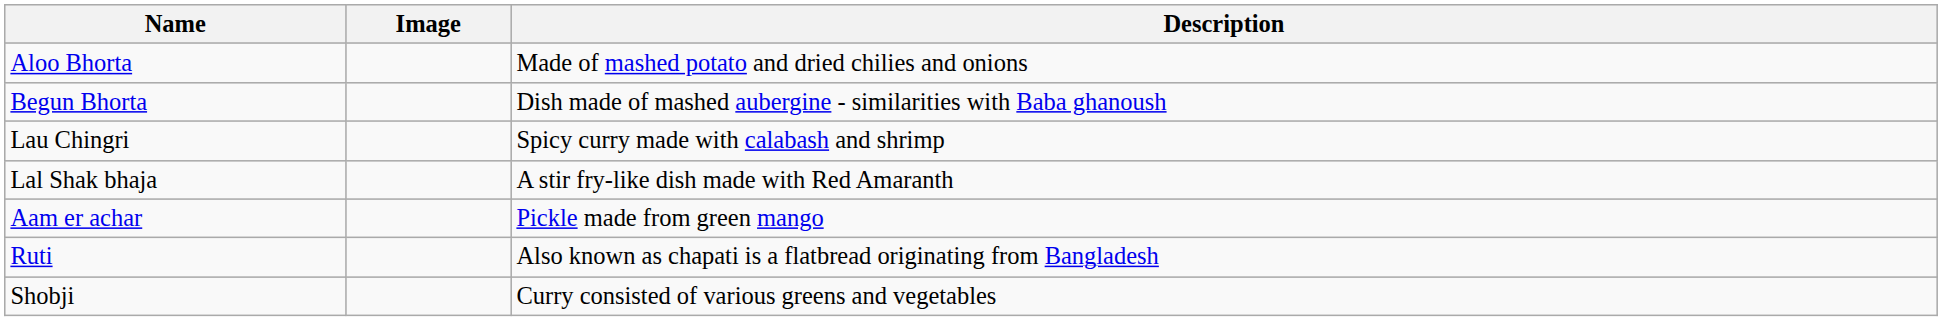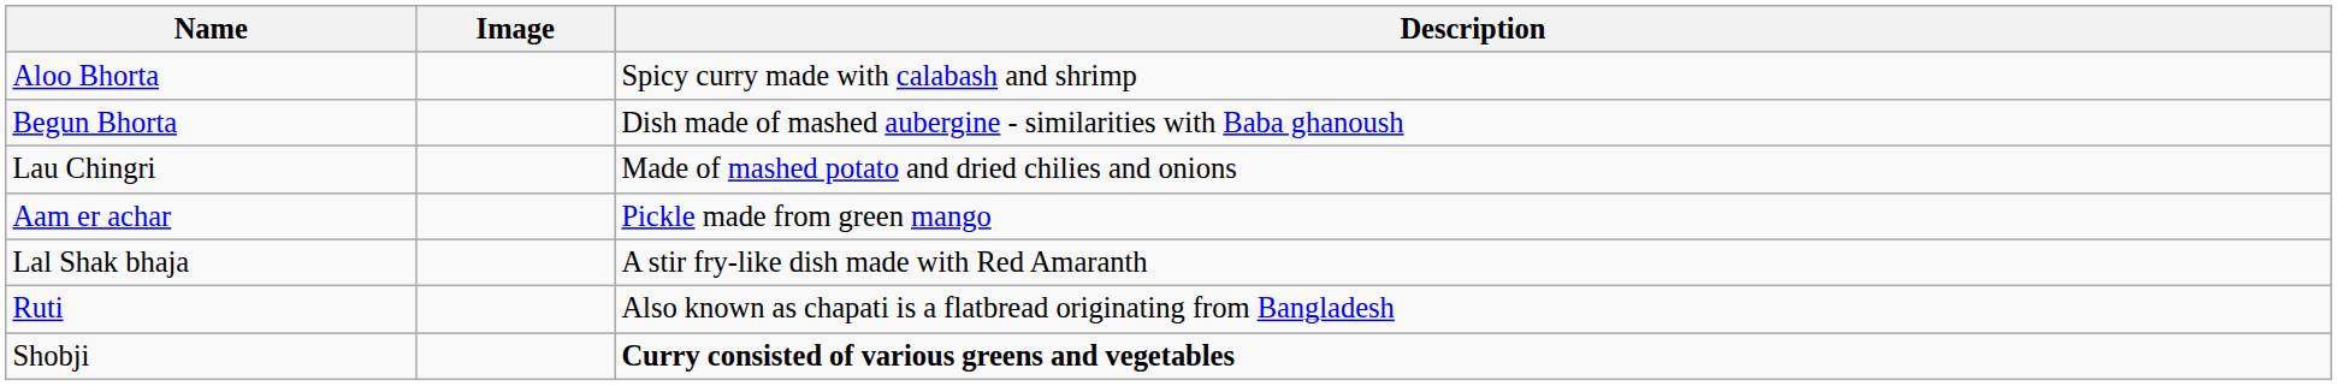Aloo Bhorta | Description: Made of mashed potato and dried chilies and onions -> Spicy curry made with calabash and shrimp
Lau Chingri | Description: Spicy curry made with calabash and shrimp -> Made of mashed potato and dried chilies and onions
rows swapped: Lal Shak bhaja <-> Aam er achar
Shobji | Description: normal -> bold
